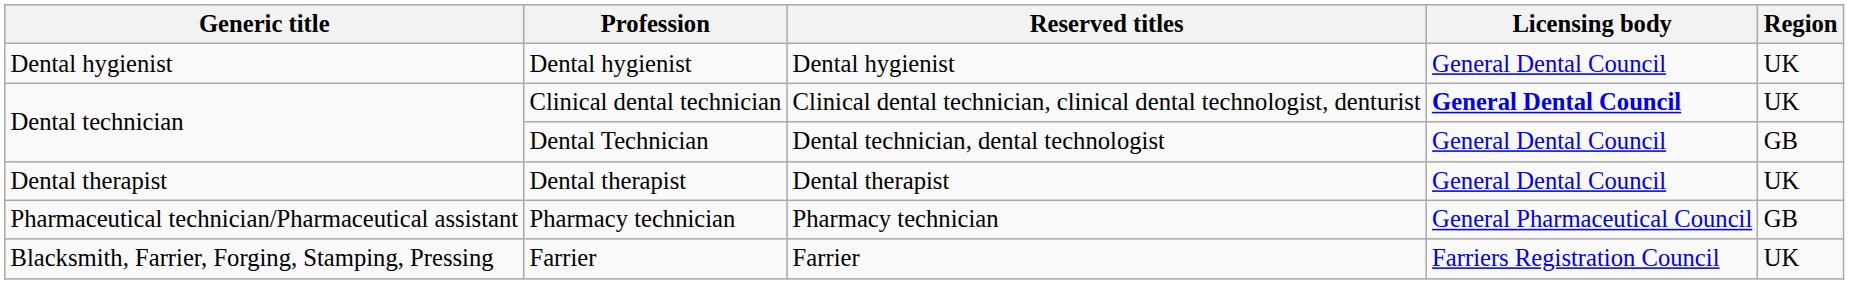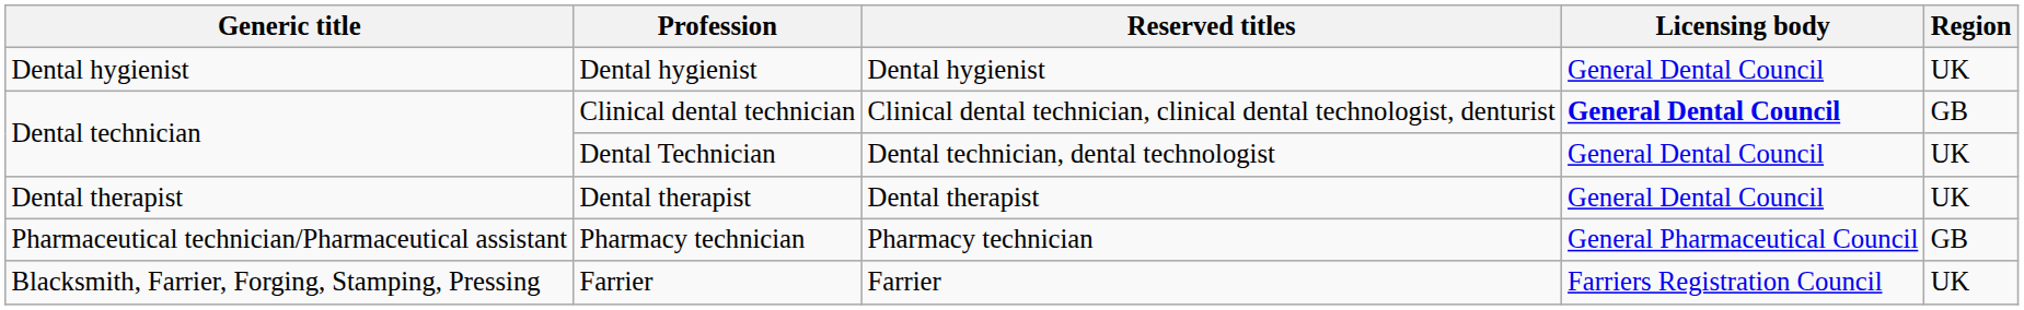Clinical dental technician | Region: UK -> GB
Dental Technician | Region: GB -> UK
